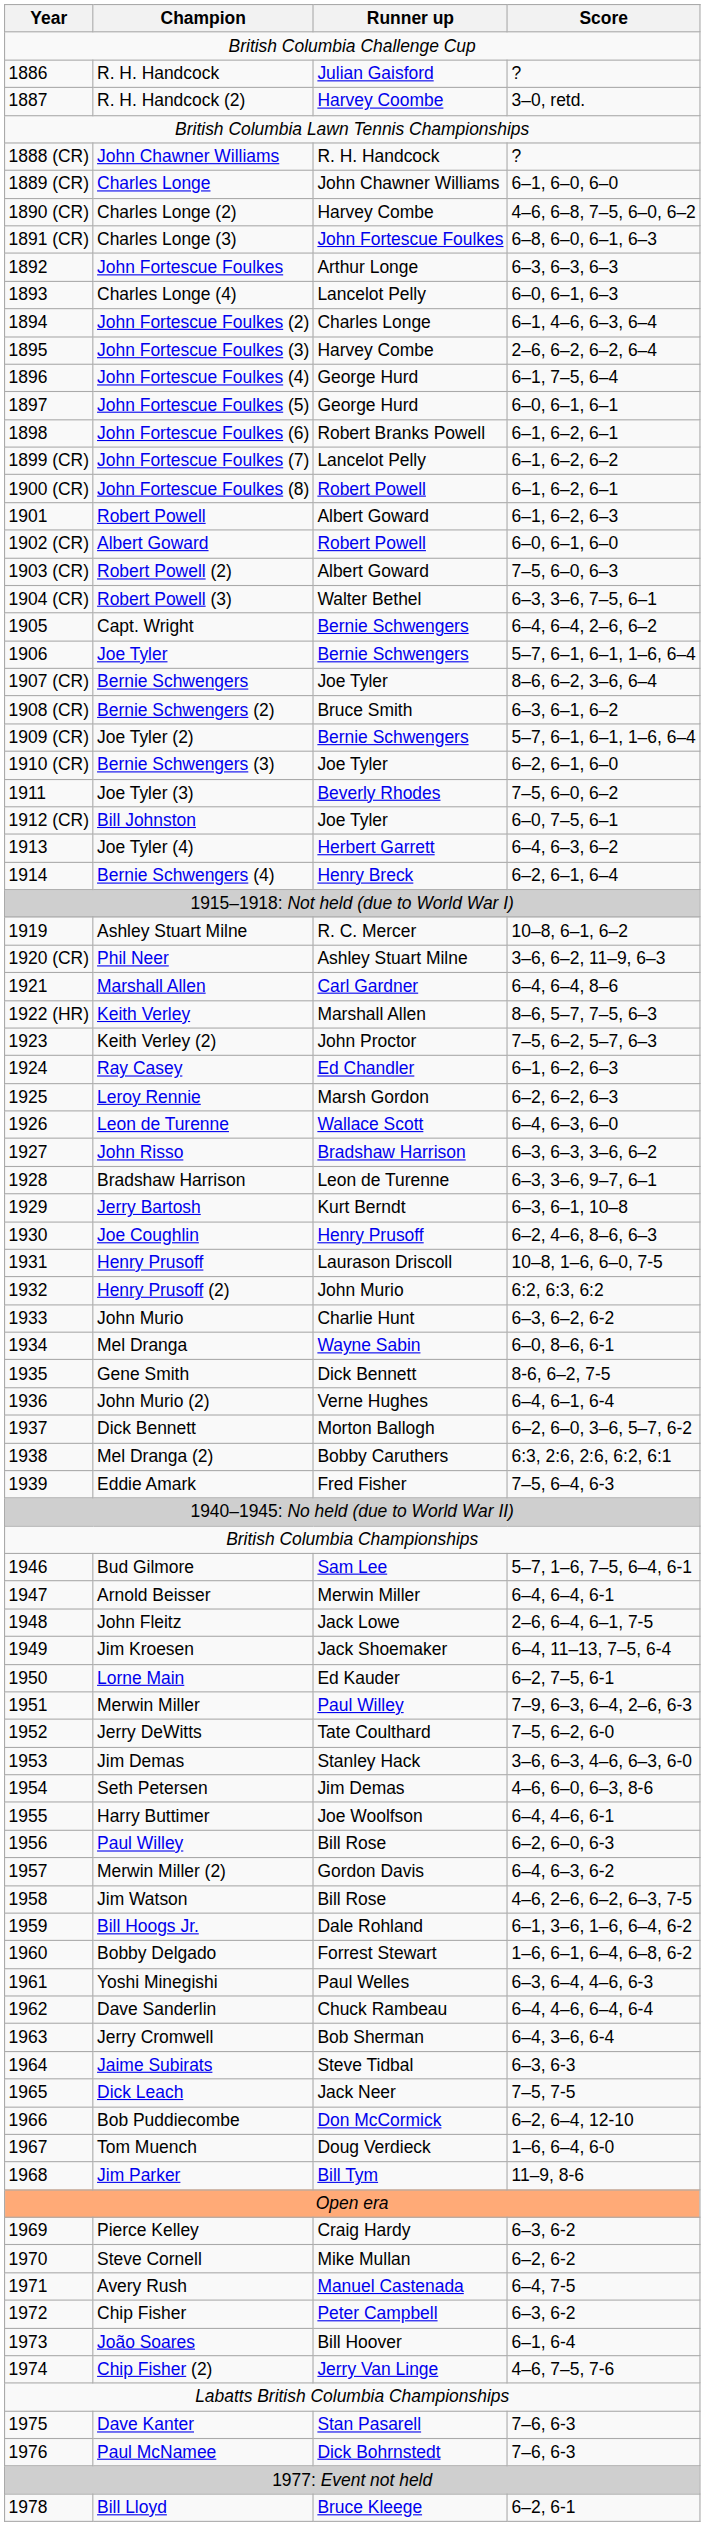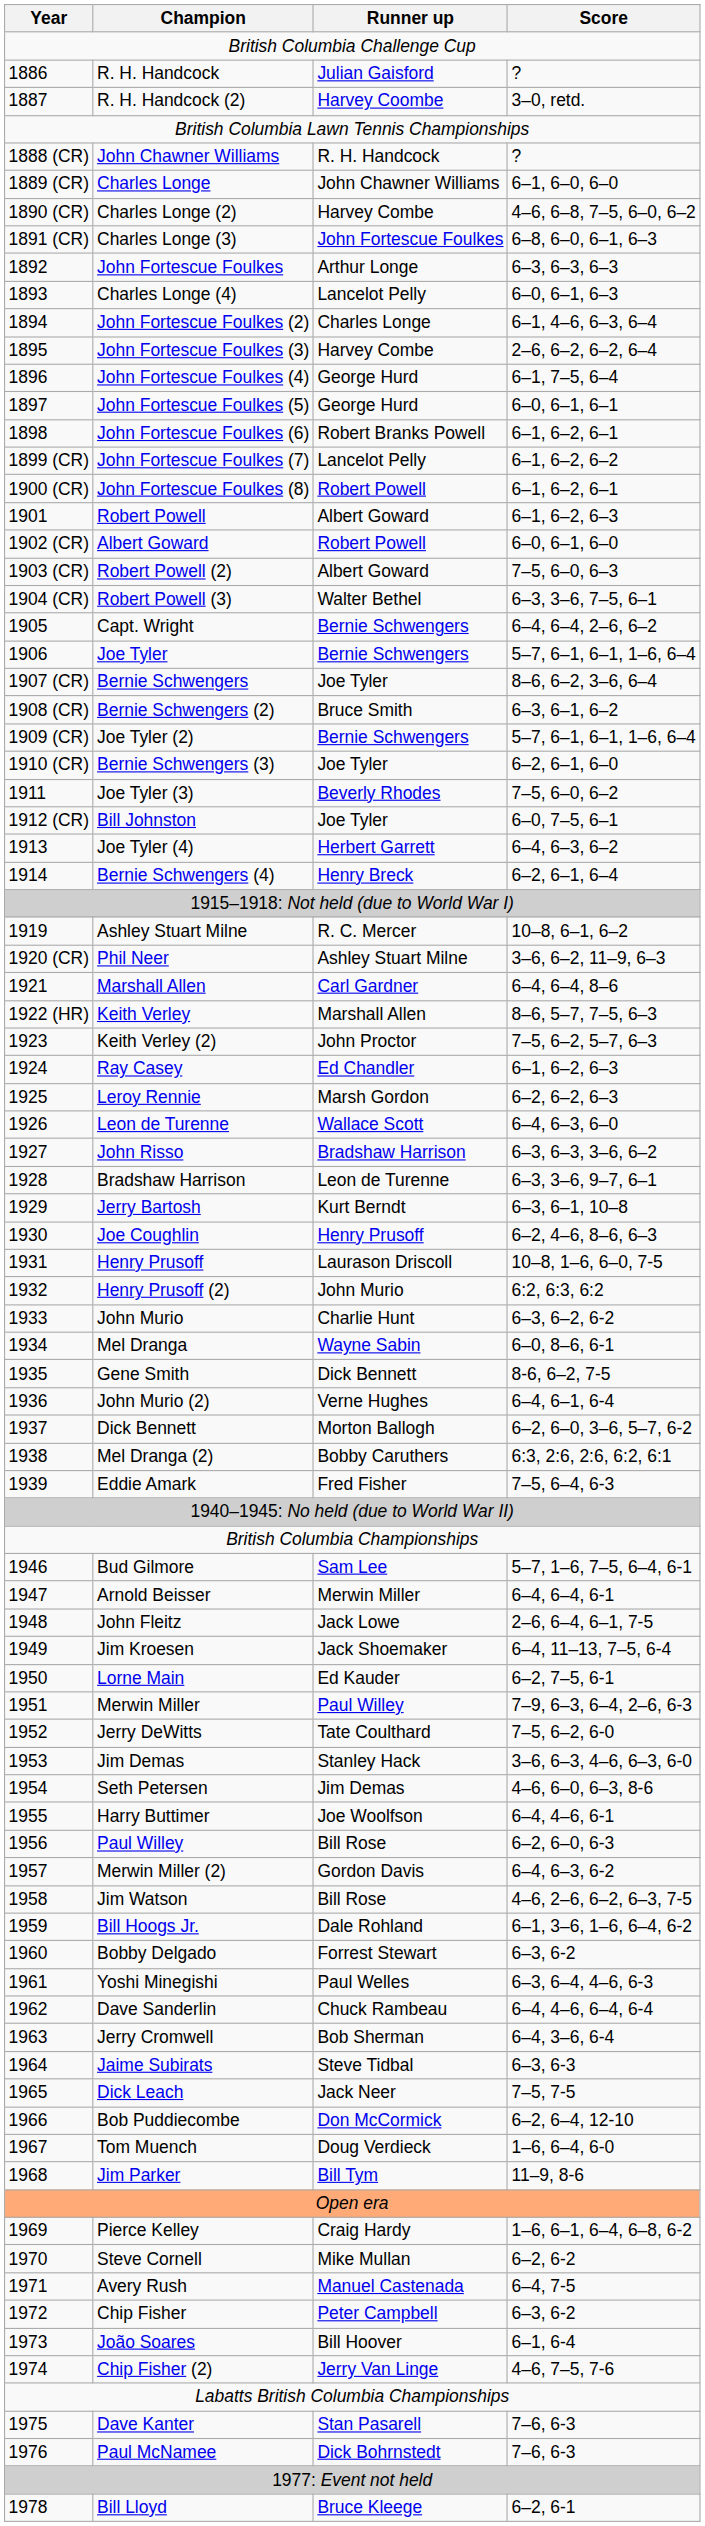Bobby Delgado | Score: 1–6, 6–1, 6–4, 6–8, 6-2 -> 6–3, 6-2
Pierce Kelley | Score: 6–3, 6-2 -> 1–6, 6–1, 6–4, 6–8, 6-2
